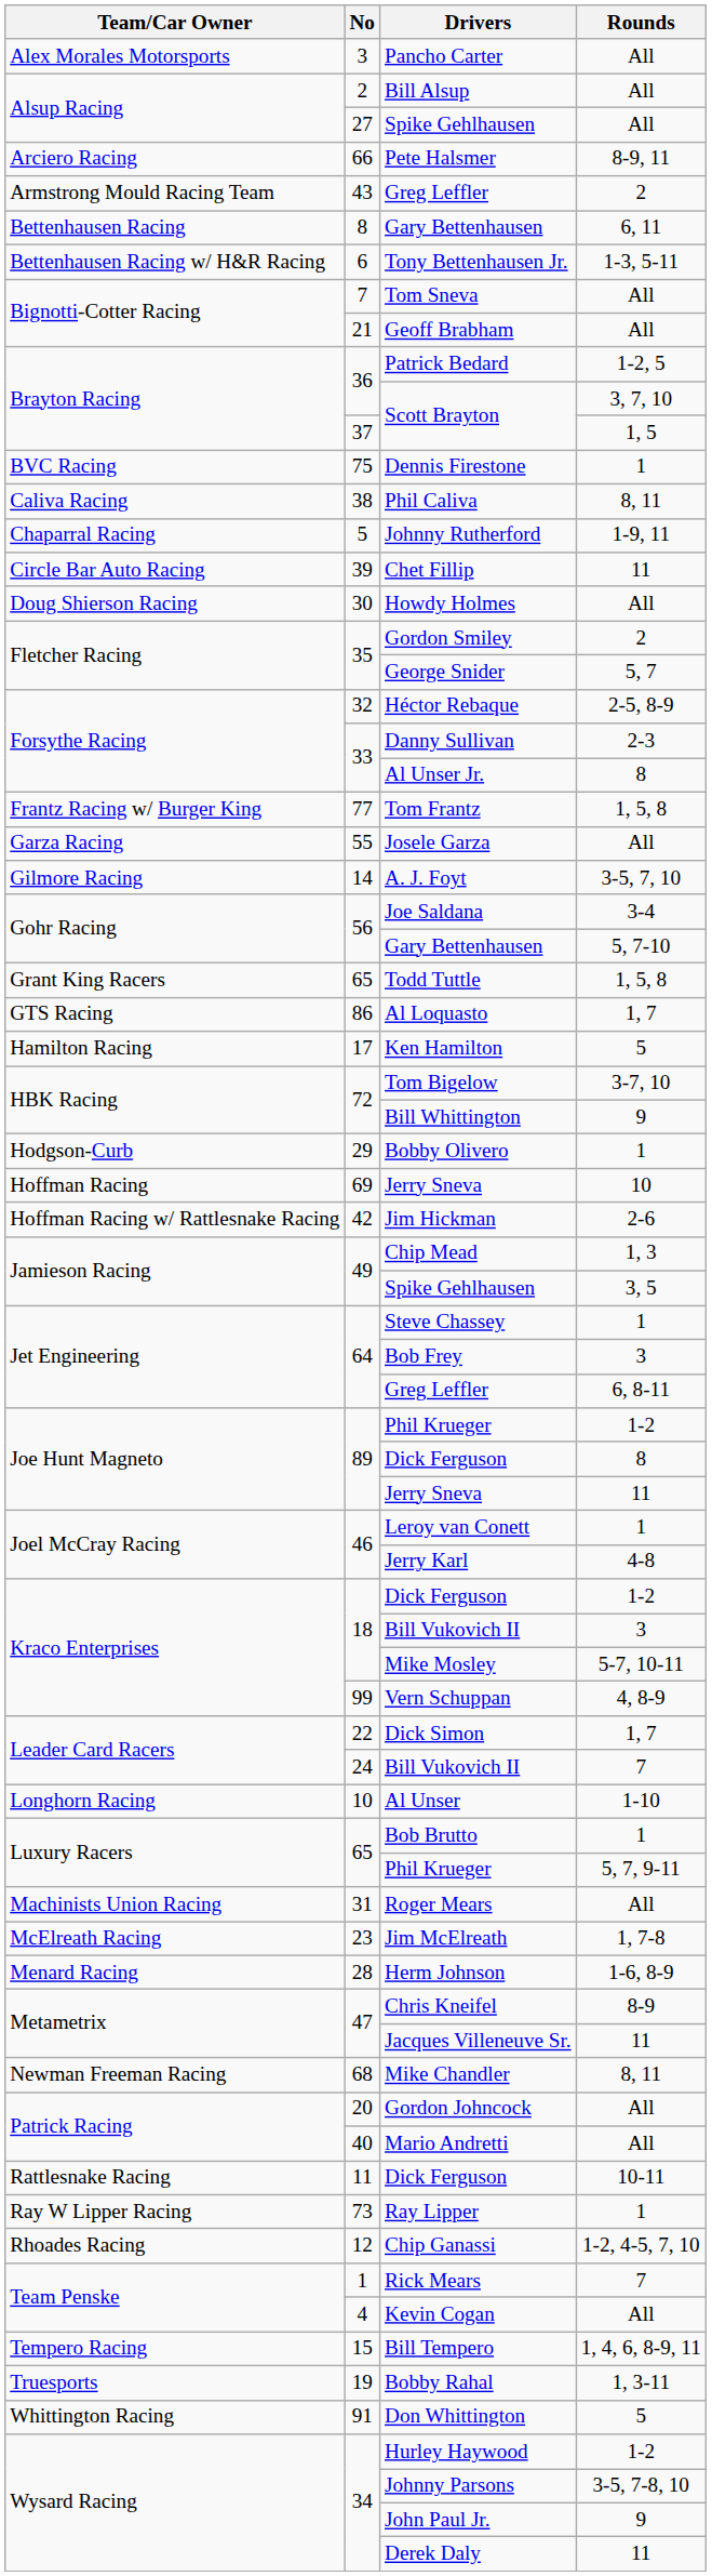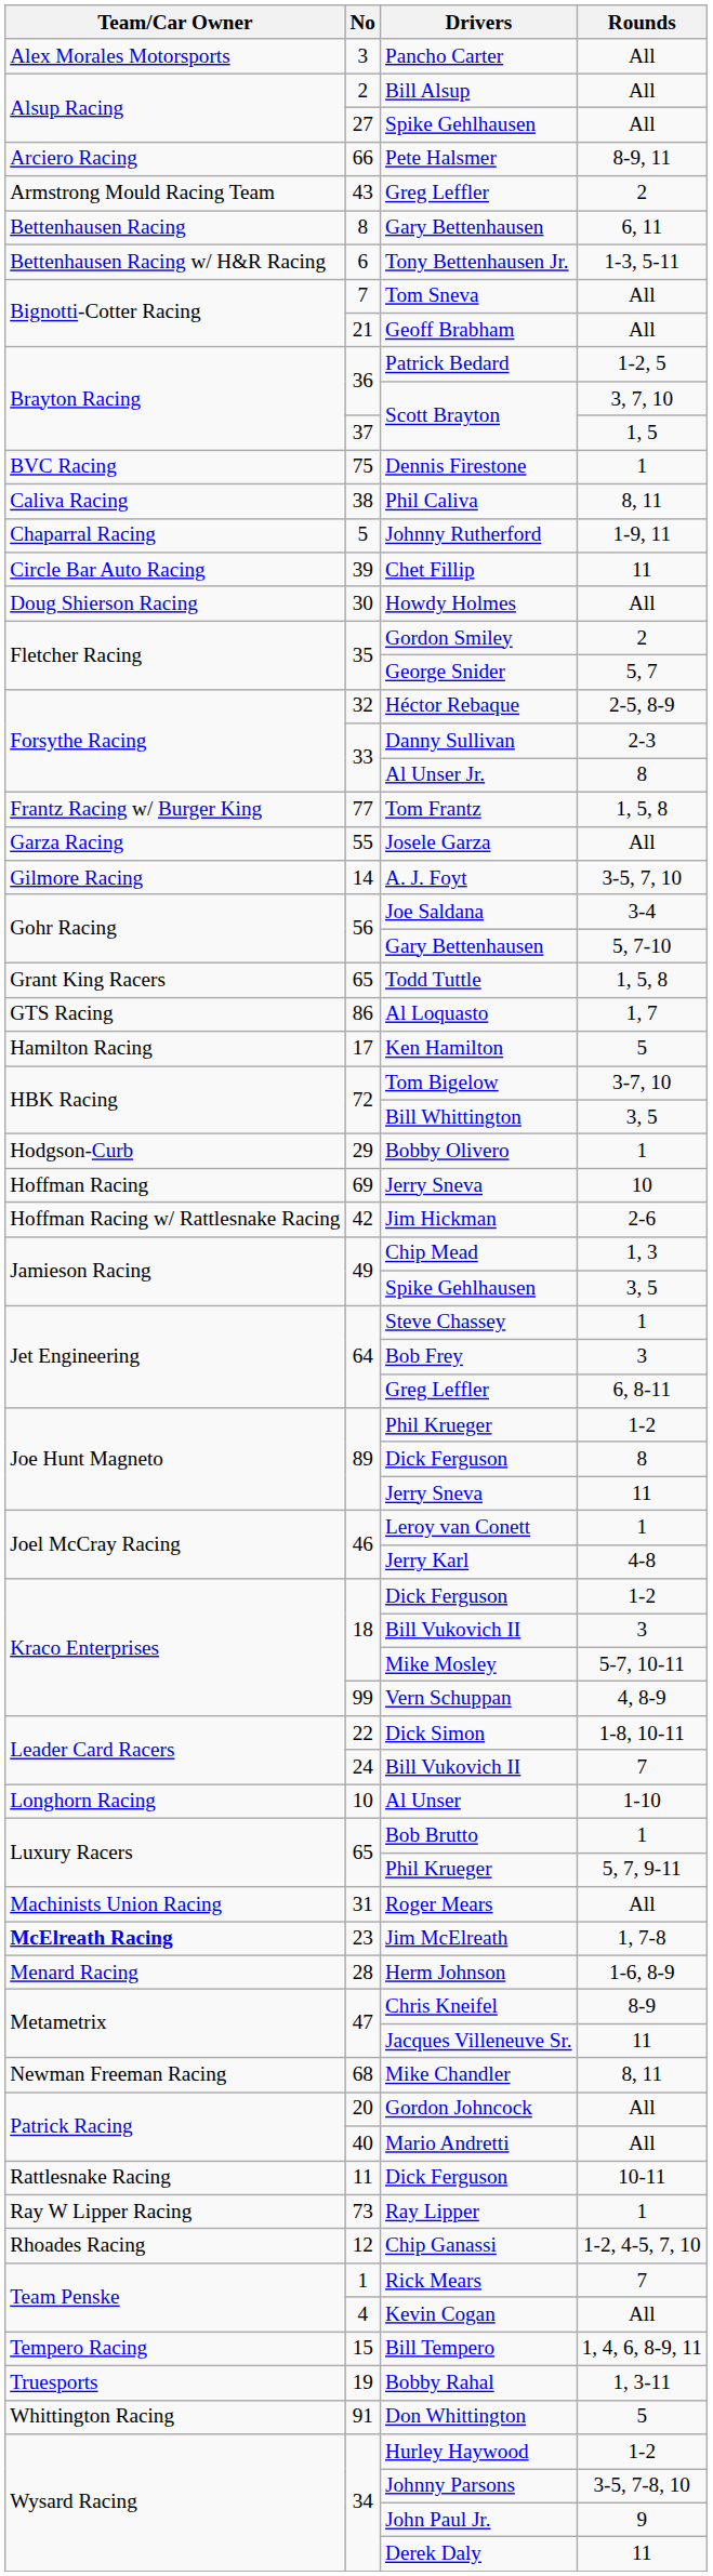Bill Whittington | Rounds: 9 -> 3, 5
Dick Simon | Rounds: 1, 7 -> 1-8, 10-11
Jim McElreath | Team/Car Owner: normal -> bold
